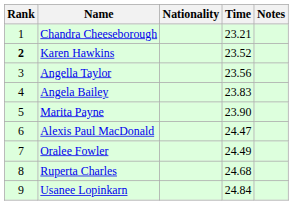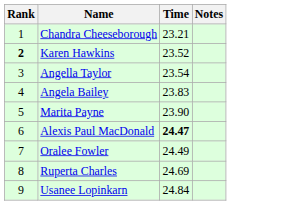- column: Nationality
Angella Taylor | Time: 23.56 -> 23.54
Alexis Paul MacDonald | Time: normal -> bold
Ruperta Charles | Time: 24.68 -> 24.69
